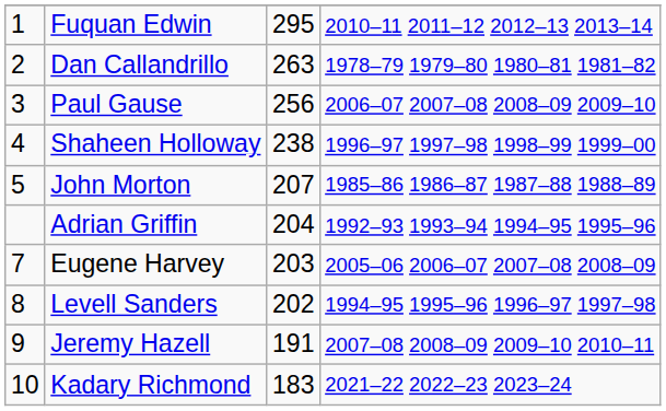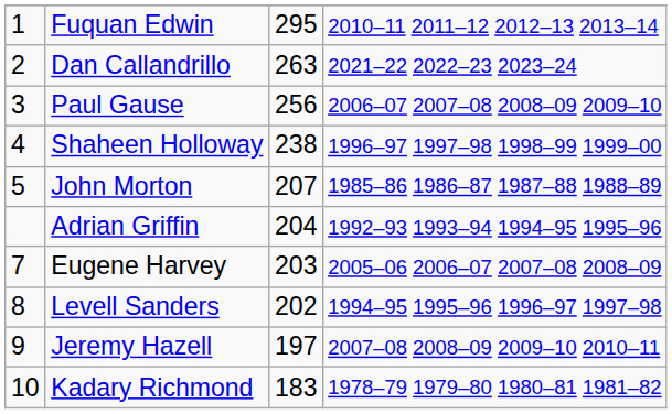Dan Callandrillo | column 4: 1978–79 1979–80 1980–81 1981–82 -> 2021–22 2022–23 2023–24
Jeremy Hazell | column 3: 191 -> 197
Kadary Richmond | column 4: 2021–22 2022–23 2023–24 -> 1978–79 1979–80 1980–81 1981–82
